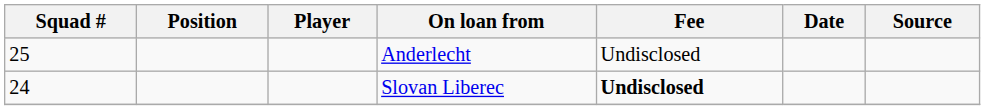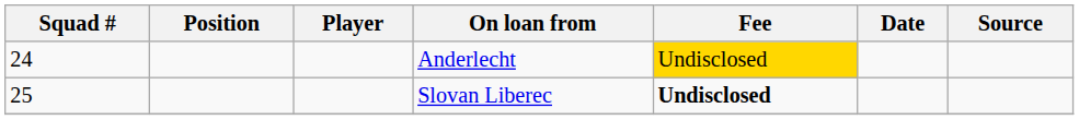Anderlecht | Squad #: 25 -> 24
Anderlecht | Fee: no background -> gold background
Slovan Liberec | Squad #: 24 -> 25
